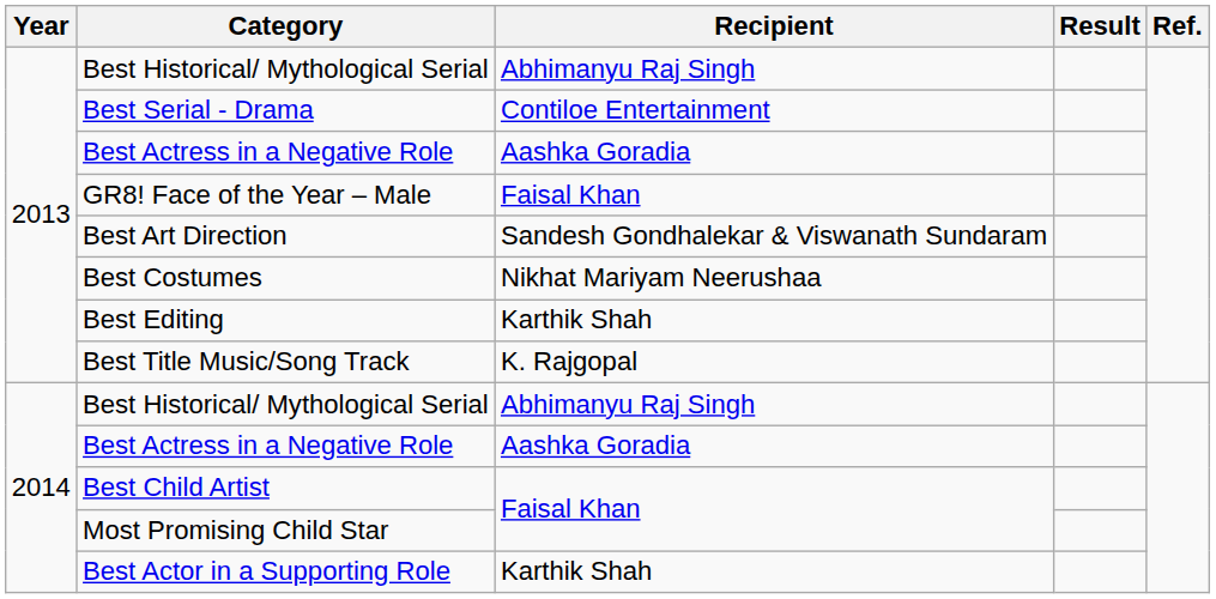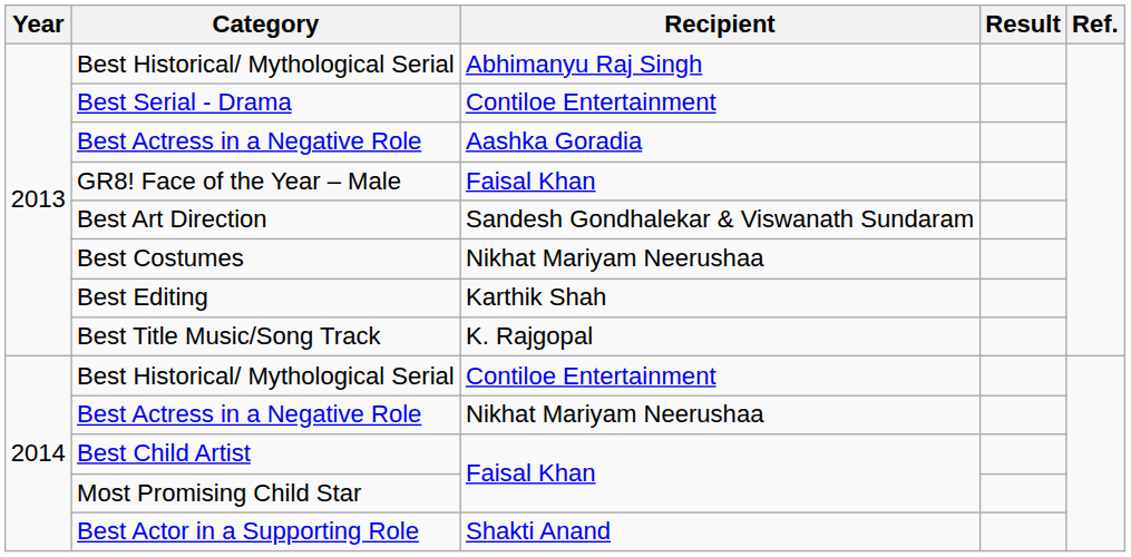2014 / Best Historical/ Mythological Serial | Recipient: Abhimanyu Raj Singh -> Contiloe Entertainment
2014 / Best Actress in a Negative Role | Recipient: Aashka Goradia -> Nikhat Mariyam Neerushaa
Best Actor in a Supporting Role | Recipient: Karthik Shah -> Shakti Anand
